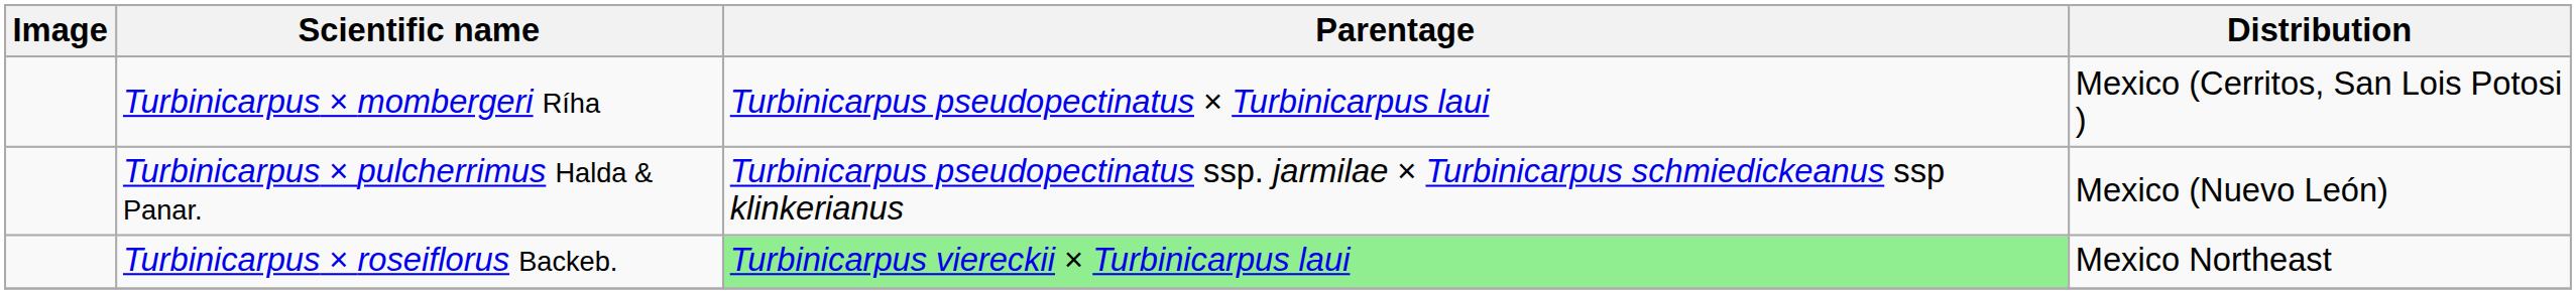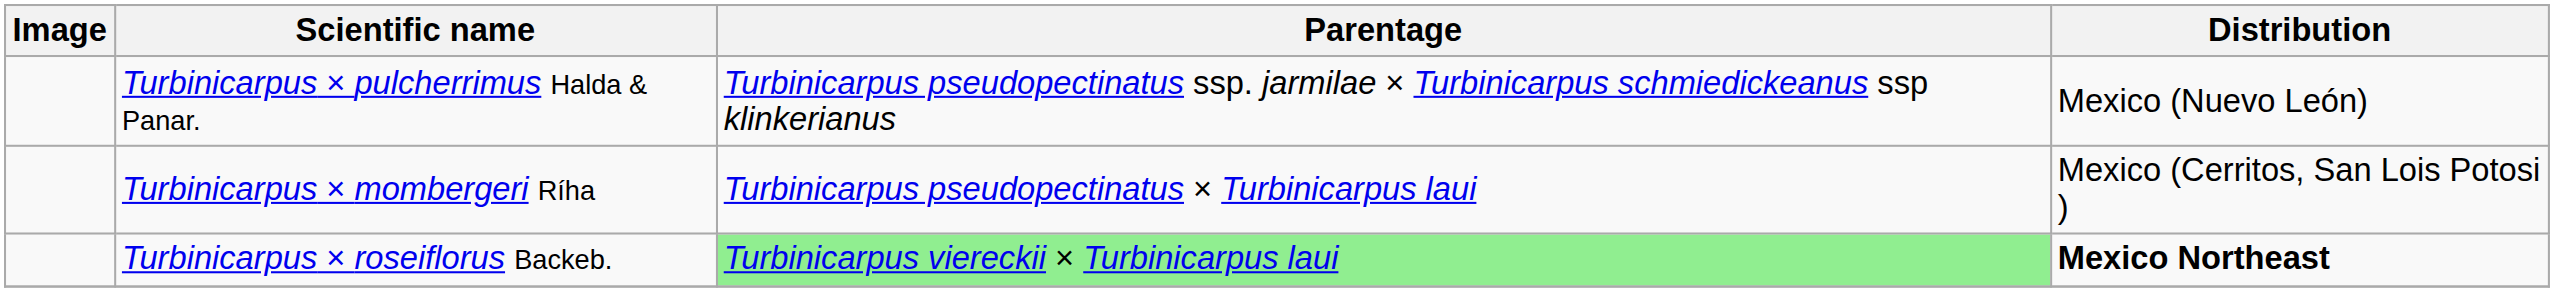rows swapped: Turbinicarpus × mombergeri Ríha <-> Turbinicarpus × pulcherrimus Halda & Panar.
Turbinicarpus × roseiflorus Backeb. | Distribution: normal -> bold
